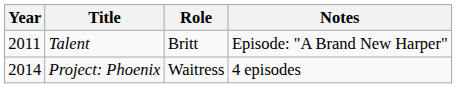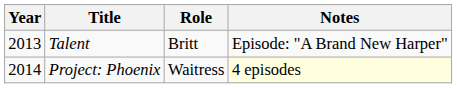Talent | Year: 2011 -> 2013
Project: Phoenix | Notes: no background -> lightyellow background
